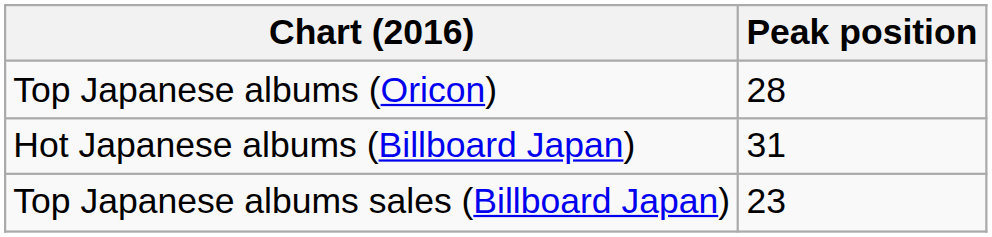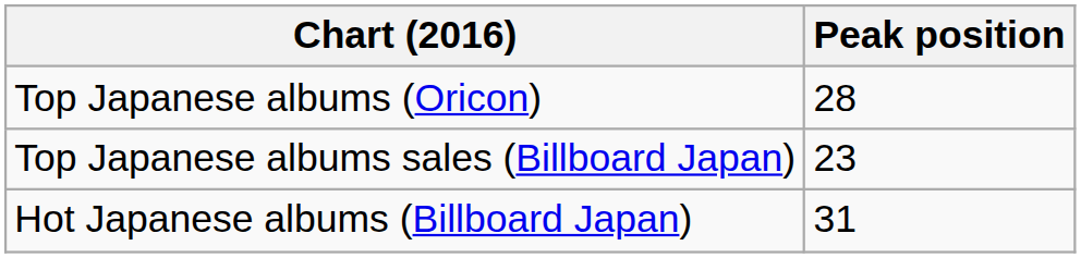rows swapped: Hot Japanese albums (Billboard Japan) <-> Top Japanese albums sales (Billboard Japan)
